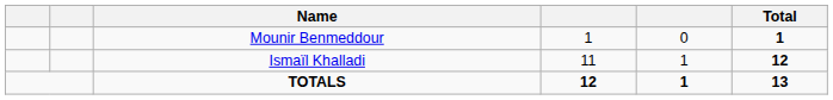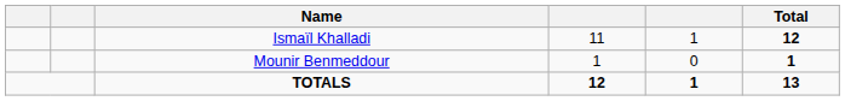rows swapped: Ismaïl Khalladi <-> Mounir Benmeddour
